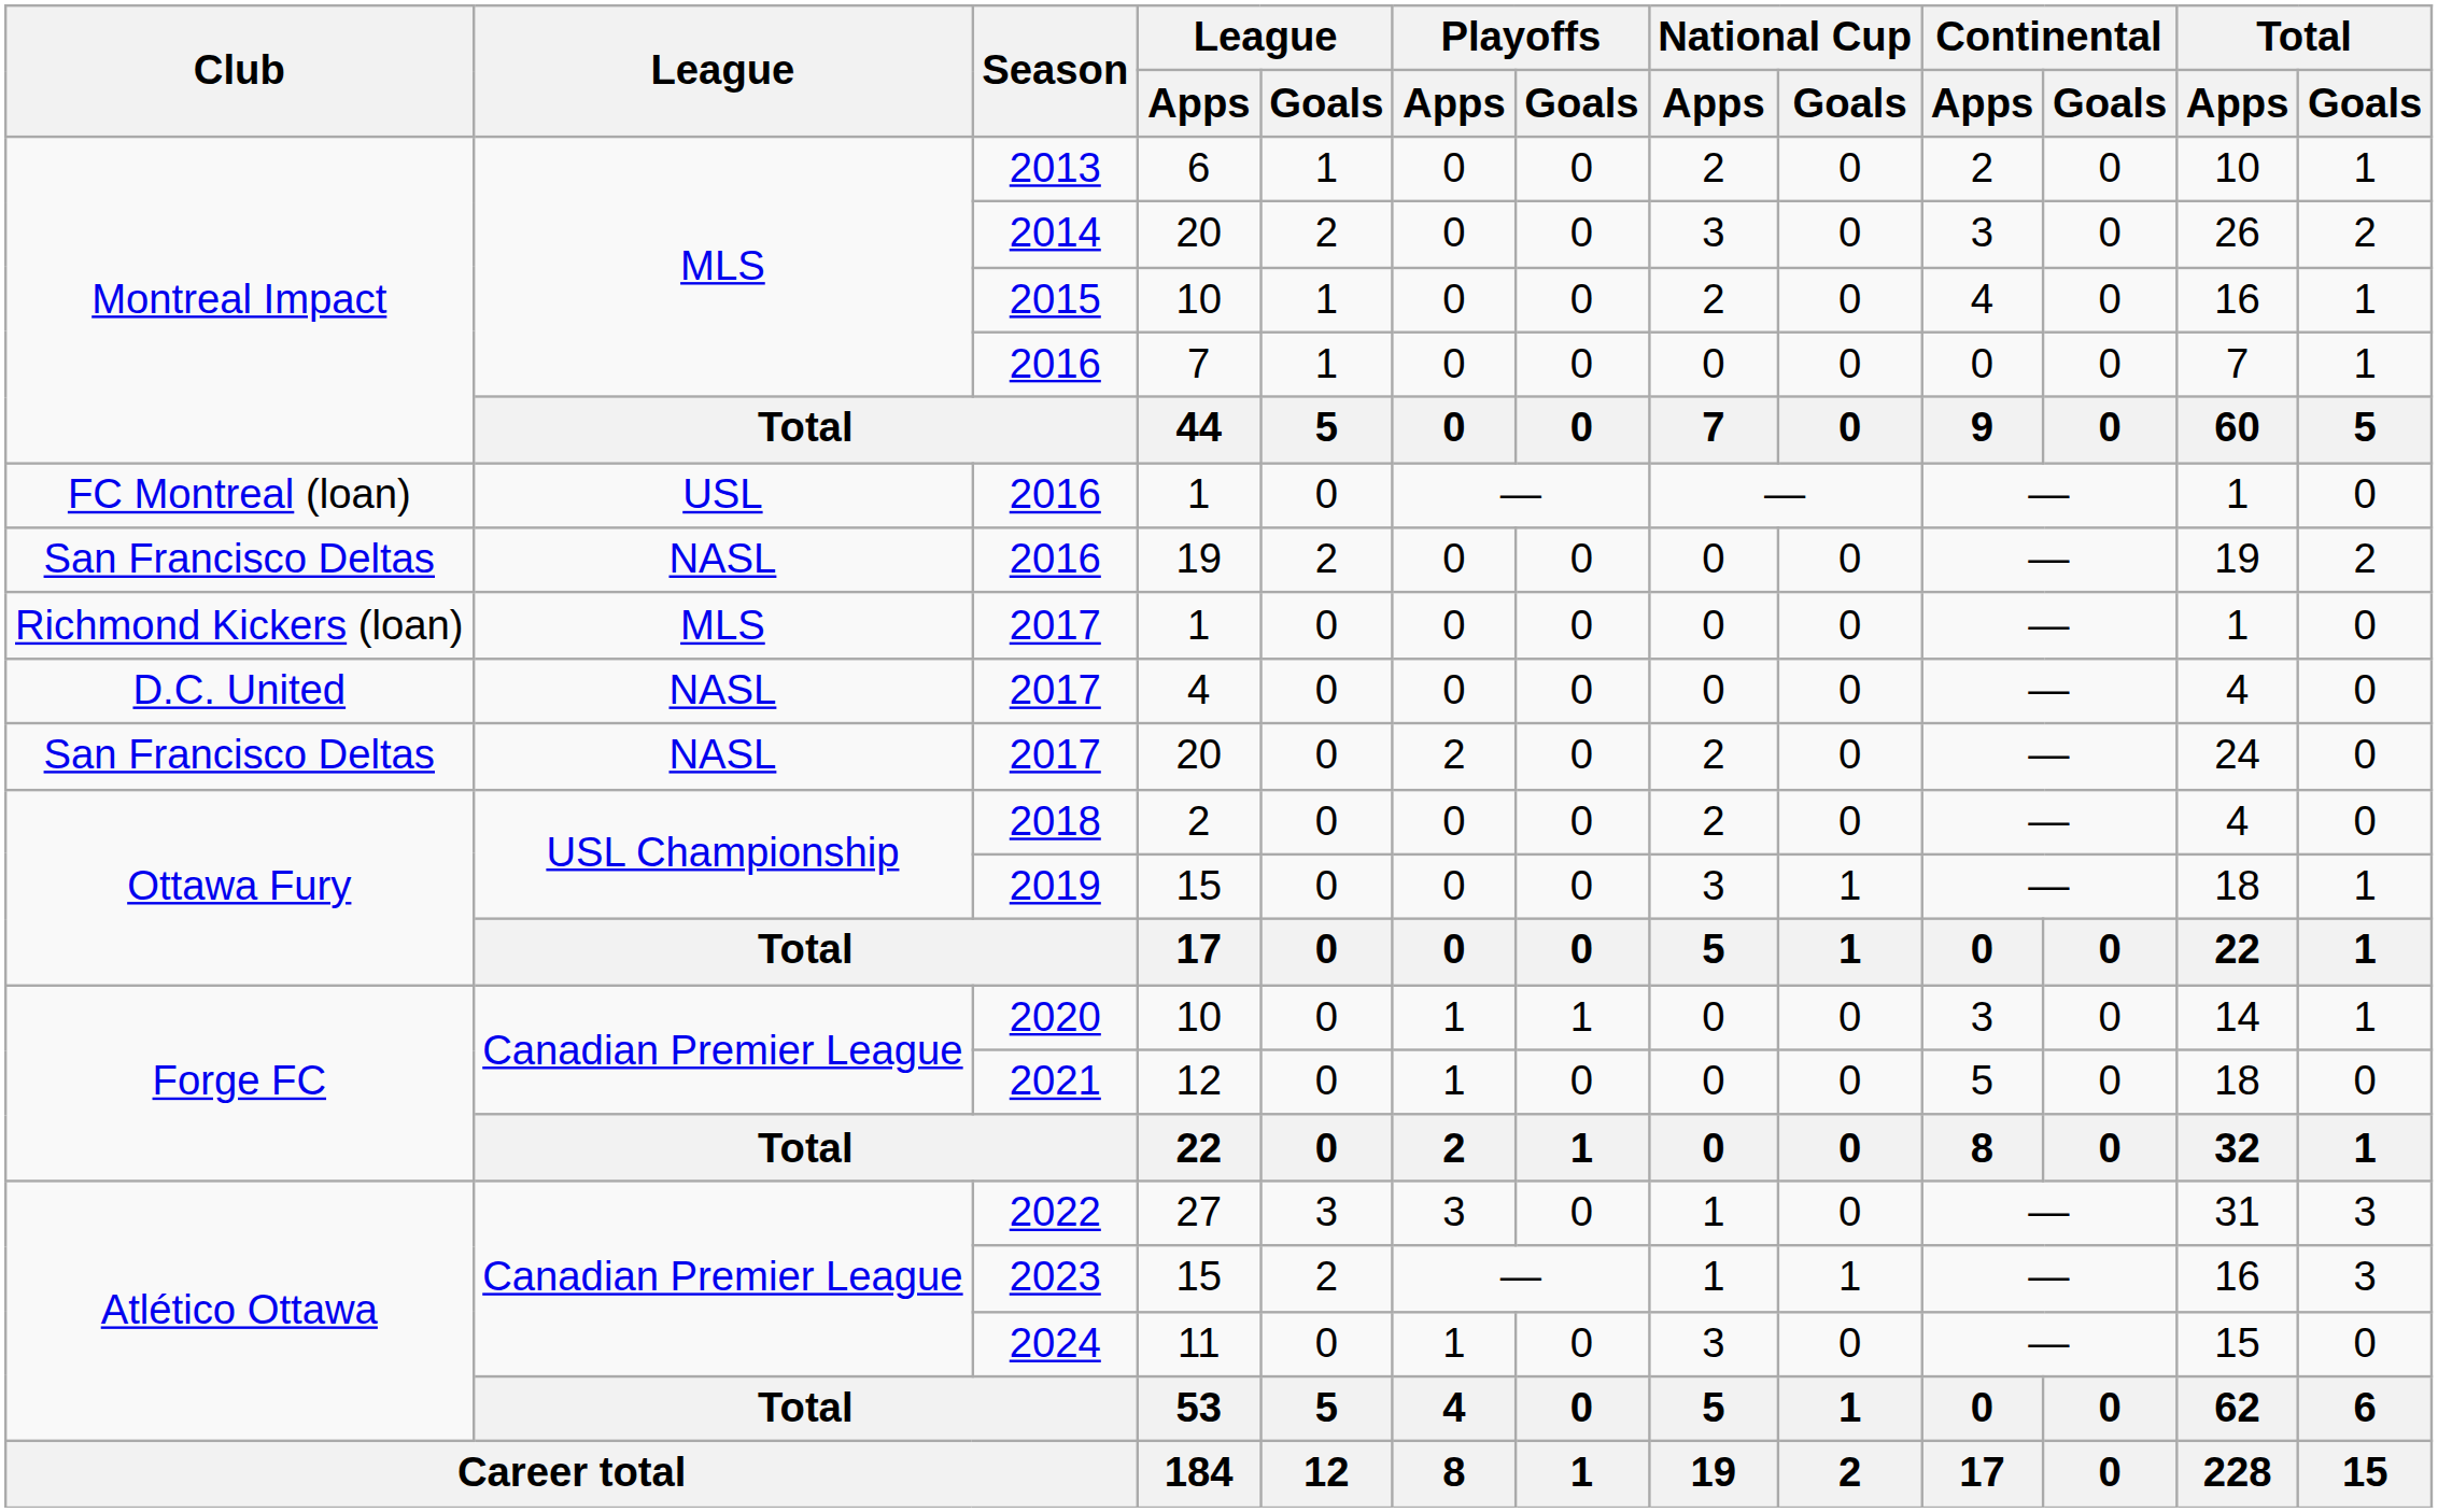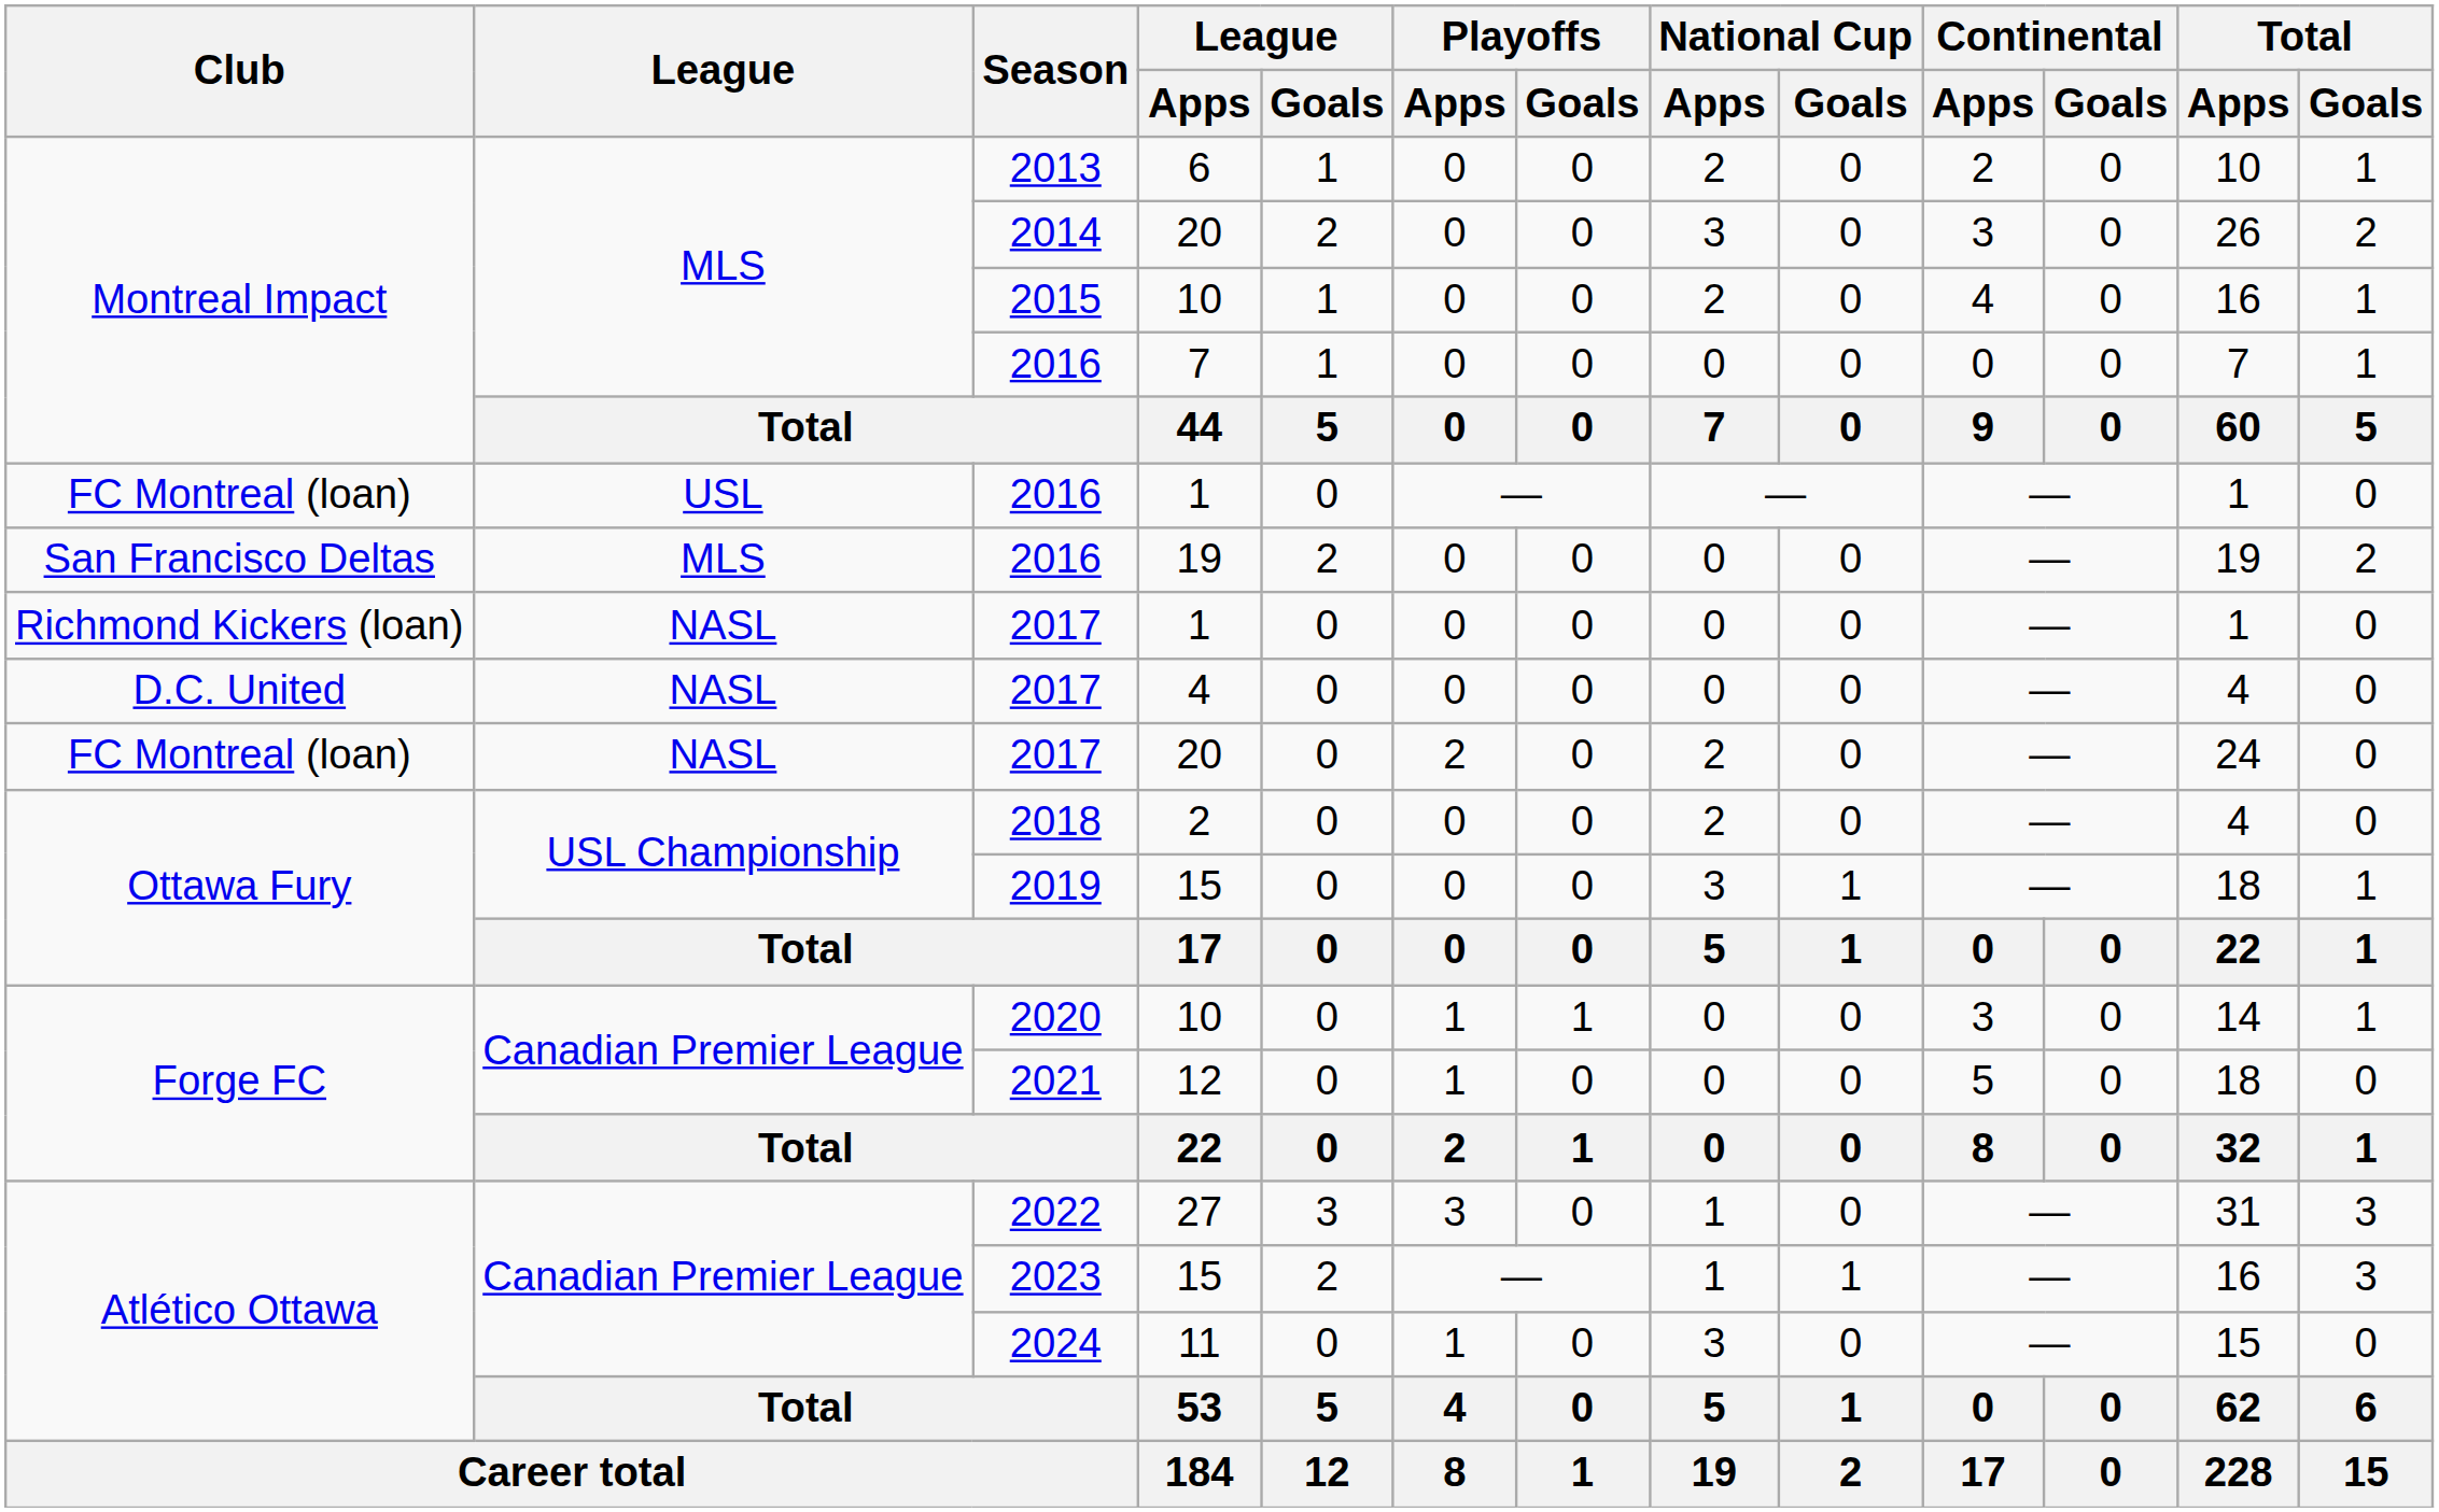2016 / 19 | League: NASL -> MLS
2017 / 1 | League: MLS -> NASL
2017 / 20 | Club: San Francisco Deltas -> FC Montreal (loan)
